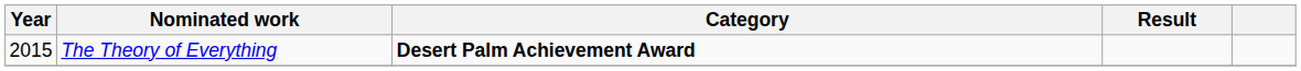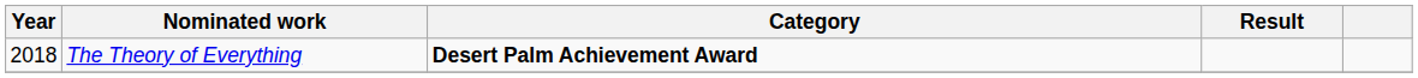The Theory of Everything | Year: 2015 -> 2018
